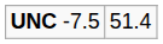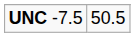UNC -7.5 | column 2: 51.4 -> 50.5
